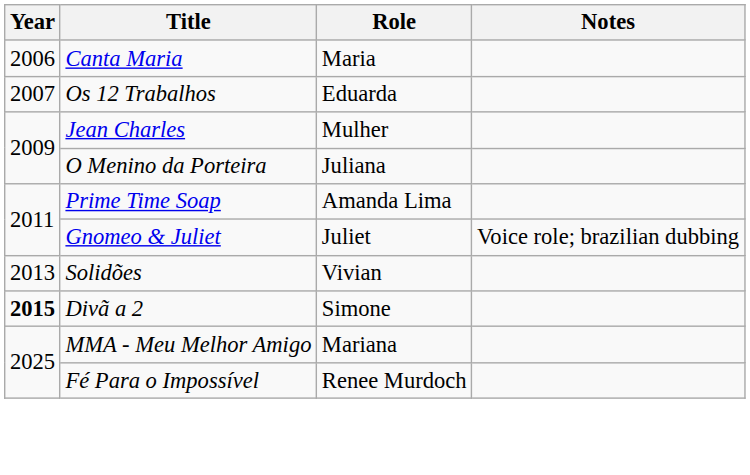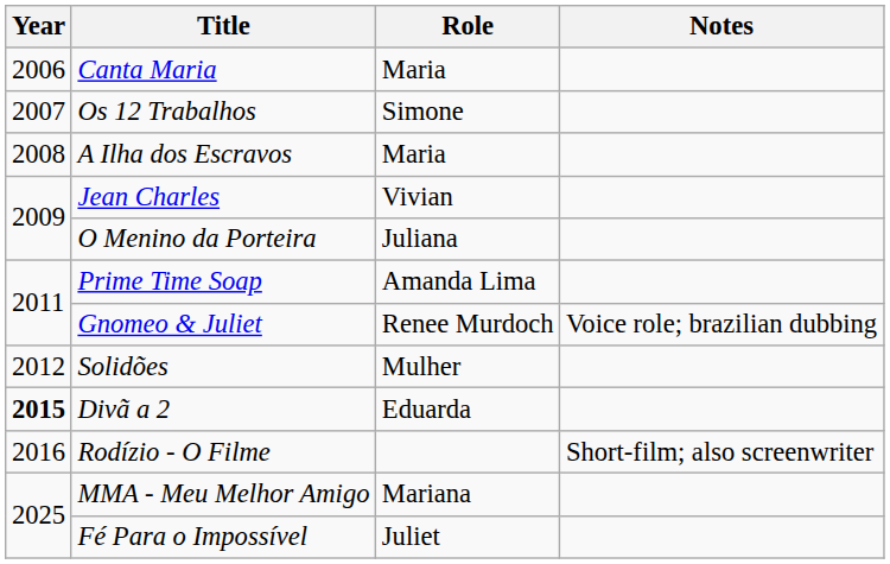Os 12 Trabalhos | Role: Eduarda -> Simone
+ row: 2008 | A Ilha dos Escravos | Maria
Jean Charles | Role: Mulher -> Vivian
Gnomeo & Juliet | Role: Juliet -> Renee Murdoch
Solidões | Year: 2013 -> 2012
Solidões | Role: Vivian -> Mulher
Divã a 2 | Role: Simone -> Eduarda
+ row: 2016 | Rodízio - O Filme | Short-film; also screenwriter
Fé Para o Impossível | Role: Renee Murdoch -> Juliet
